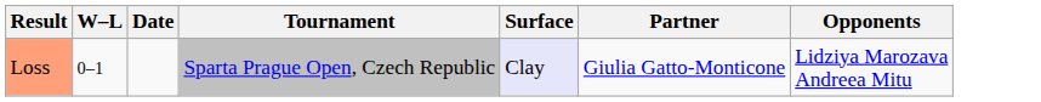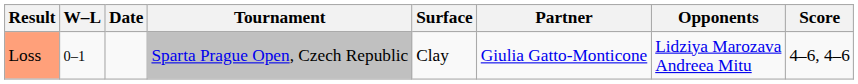+ column: Score | 4–6, 4–6
Loss | Surface: lavender background -> no background
